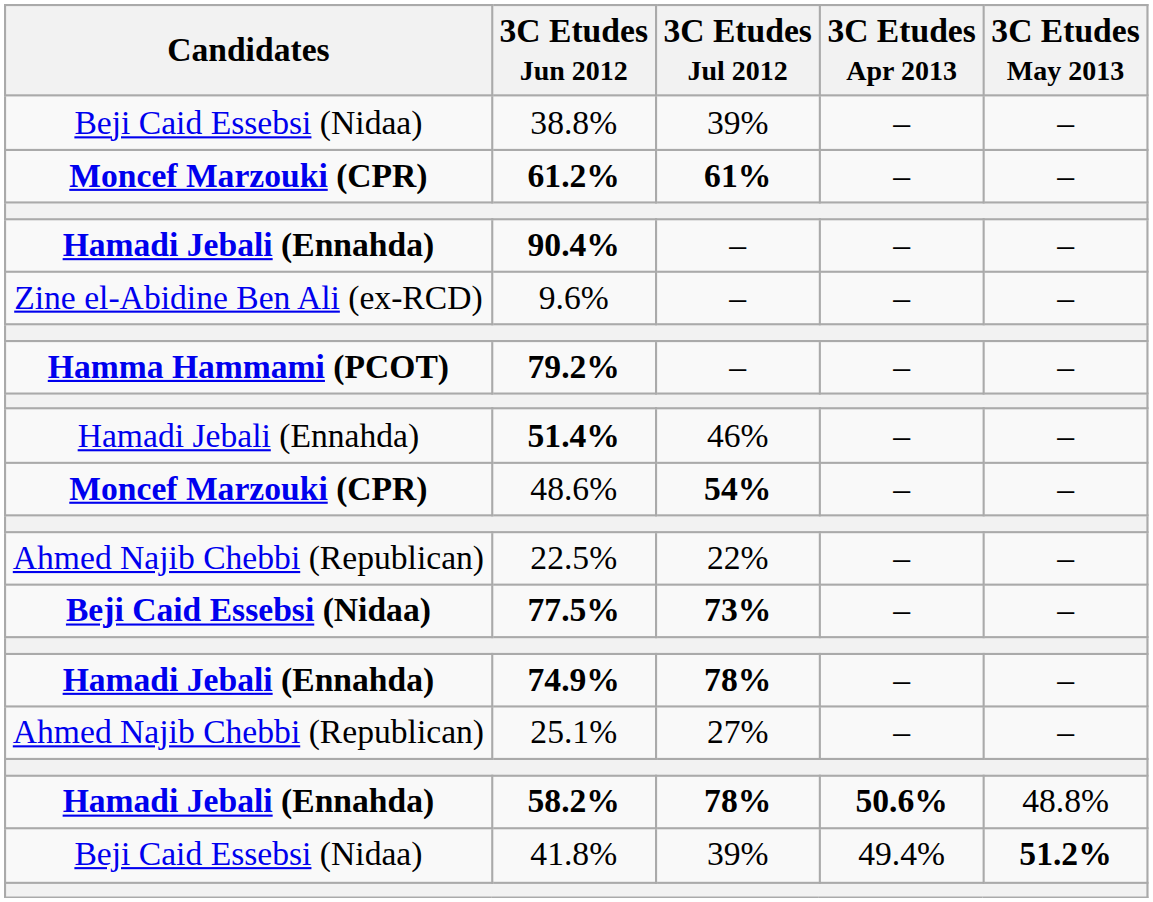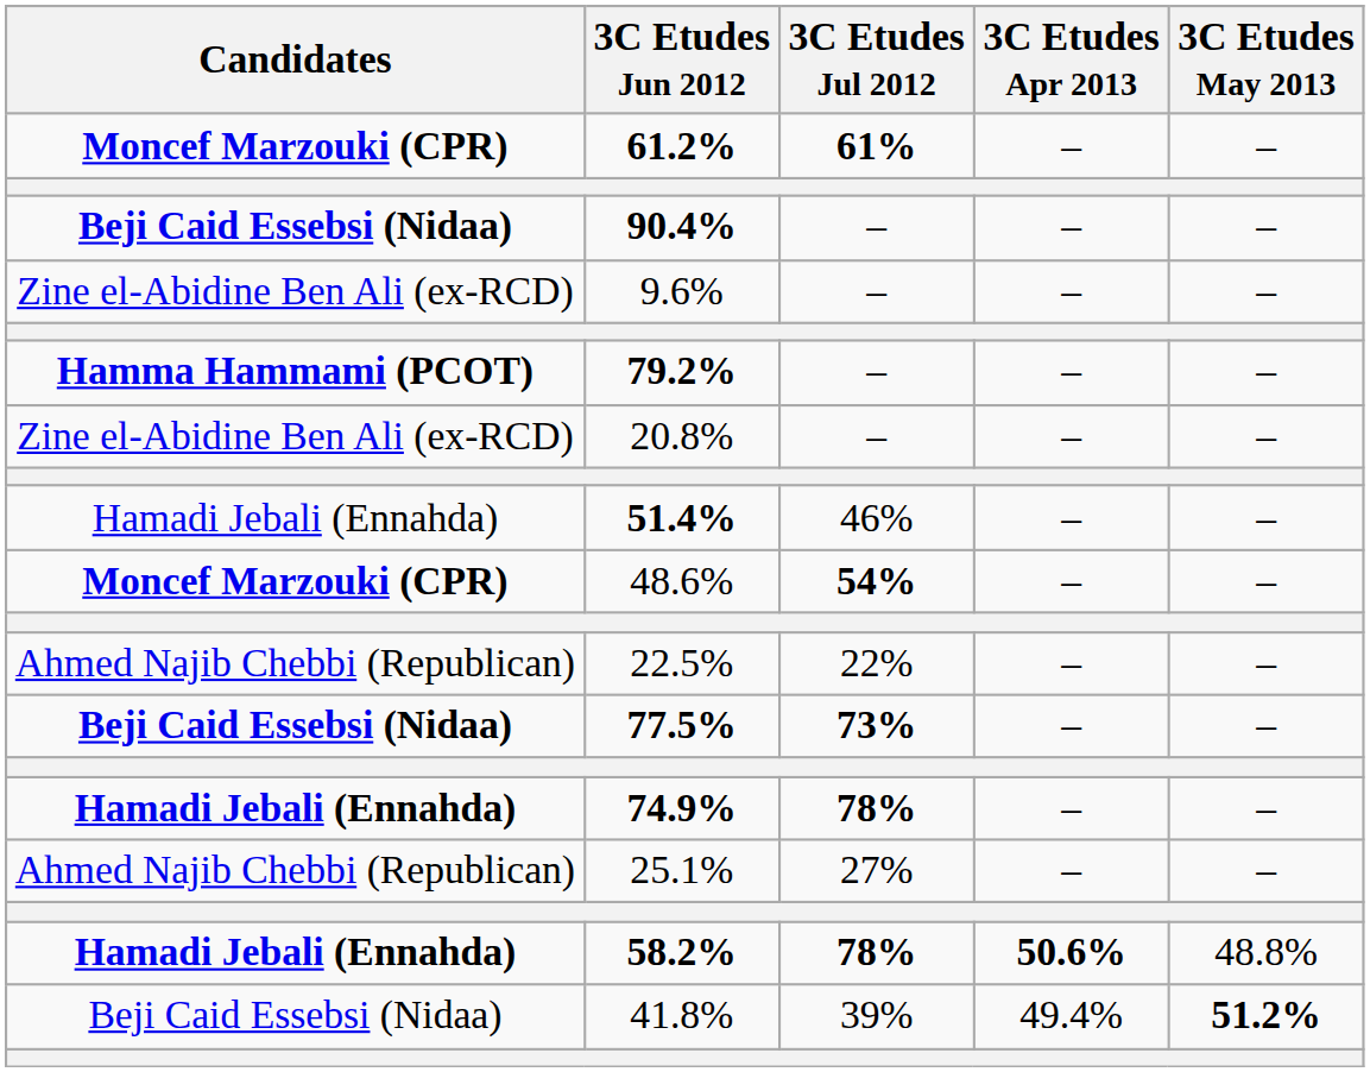- row: Beji Caid Essebsi (Nidaa) | 38.8% | 39% | – | –
90.4% | Candidates: Hamadi Jebali (Ennahda) -> Beji Caid Essebsi (Nidaa)
+ row: Zine el-Abidine Ben Ali (ex-RCD) | 20.8% | – | – | –
